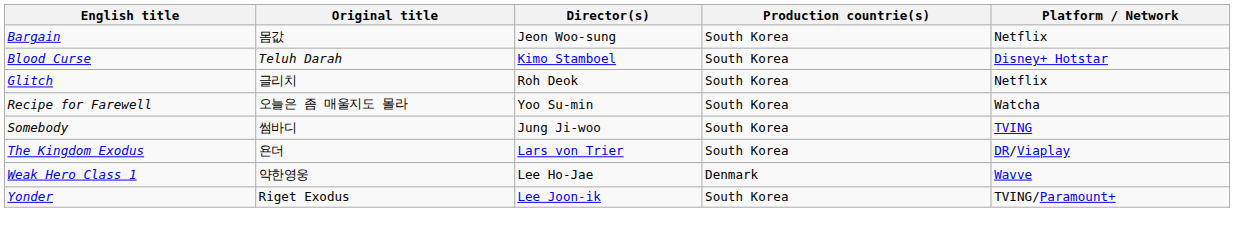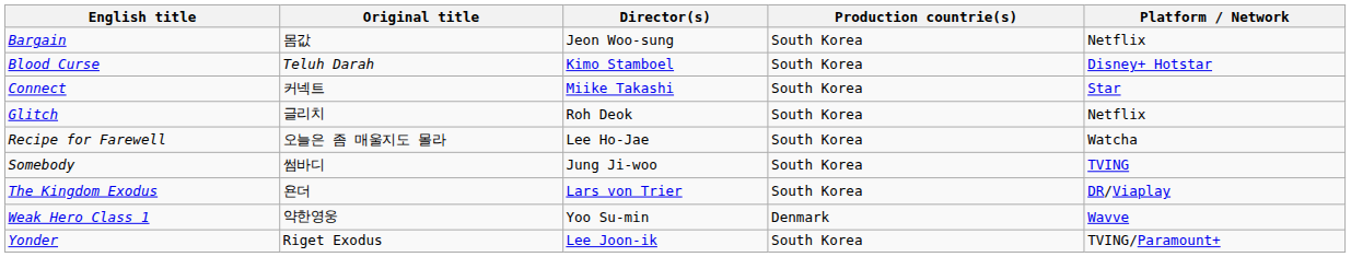+ row: Connect | 커넥트 | Miike Takashi | South Korea | Star
Recipe for Farewell | Director(s): Yoo Su-min -> Lee Ho-Jae
Weak Hero Class 1 | Director(s): Lee Ho-Jae -> Yoo Su-min
